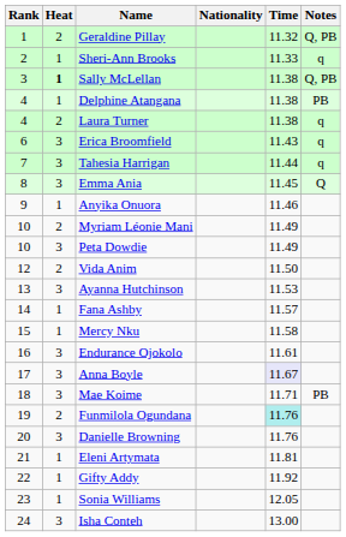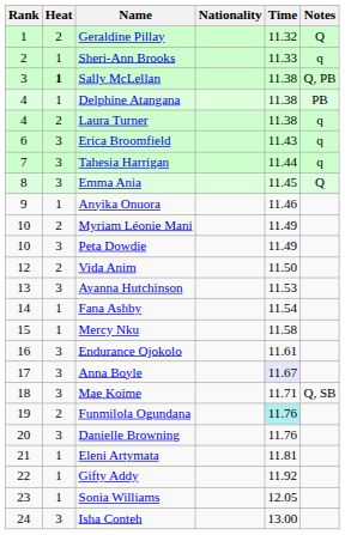Geraldine Pillay | Notes: Q, PB -> Q
Fana Ashby | Time: 11.57 -> 11.54
Mae Koime | Notes: PB -> Q, SB
